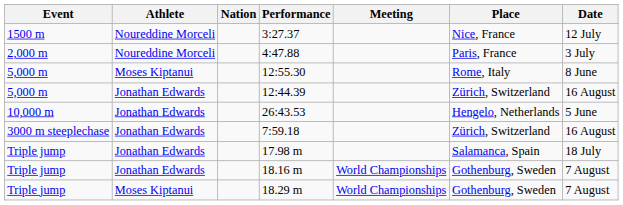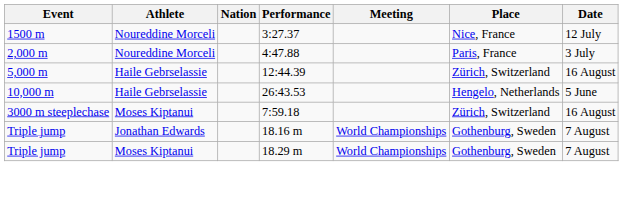- row: 5,000 m | Moses Kiptanui | 12:55.30 | Rome, Italy | 8 June
12:44.39 | Athlete: Jonathan Edwards -> Haile Gebrselassie
26:43.53 | Athlete: Jonathan Edwards -> Haile Gebrselassie
7:59.18 | Athlete: Jonathan Edwards -> Moses Kiptanui
- row: Triple jump | Jonathan Edwards | 17.98 m | Salamanca, Spain | 18 July
